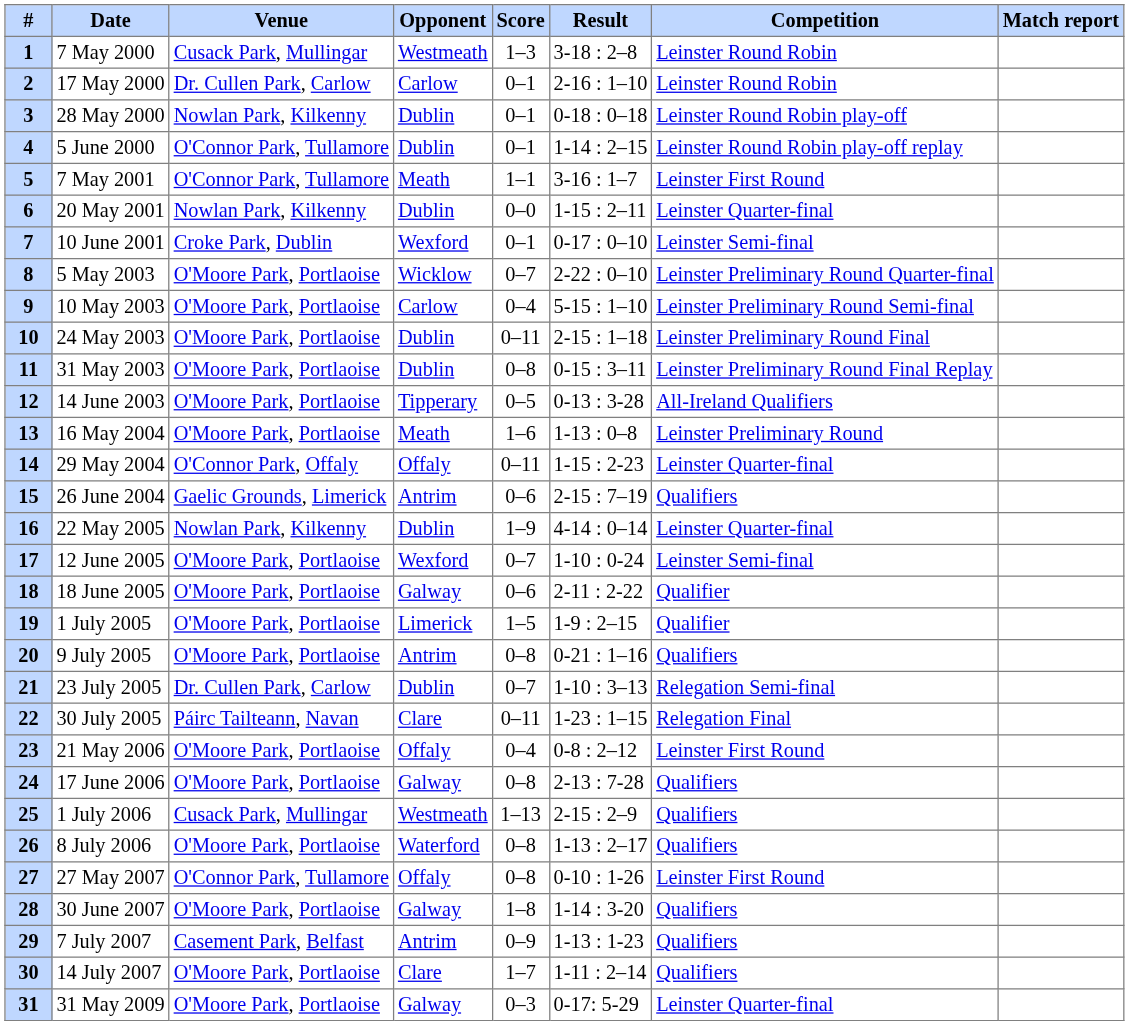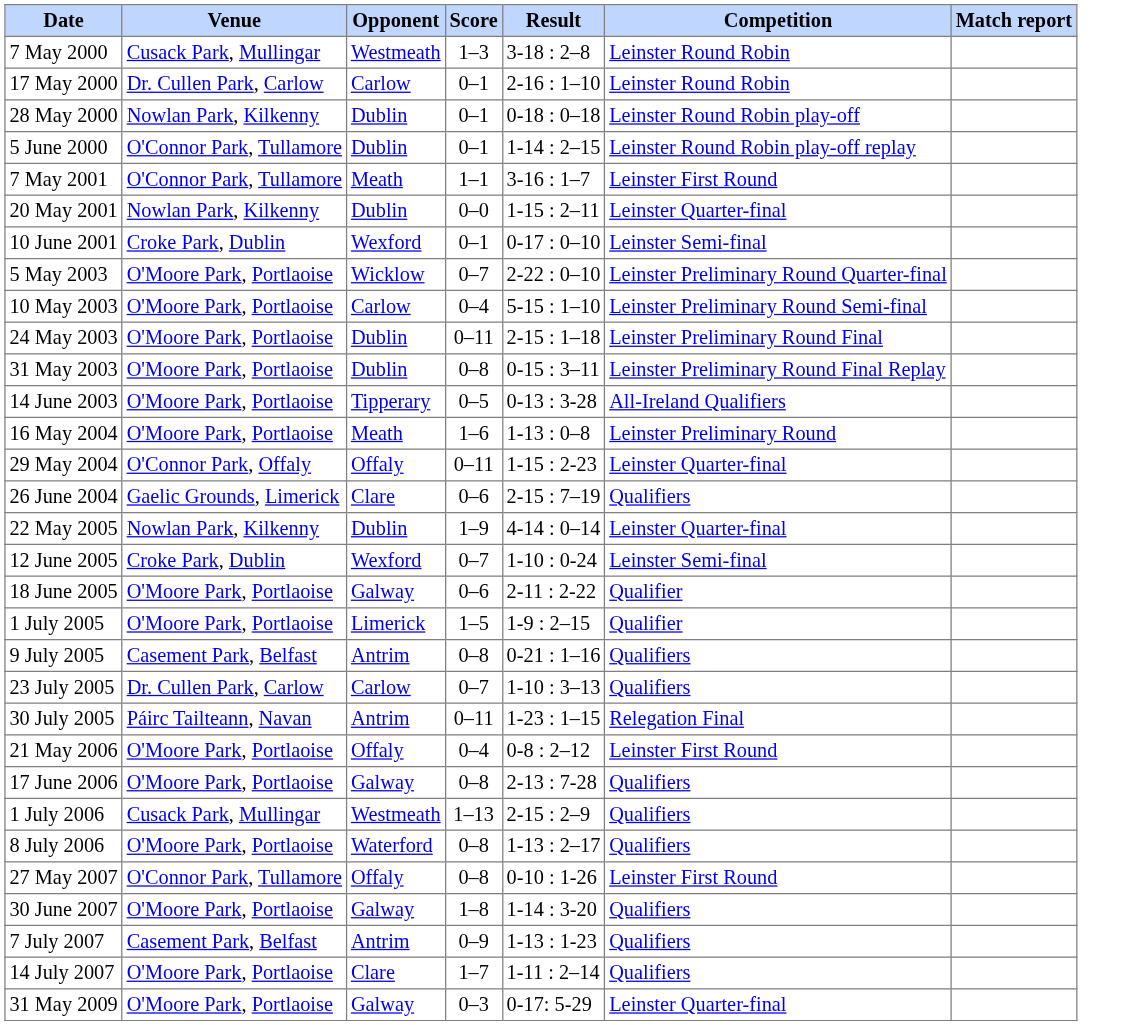- column: # | 1 | 2 | 3 | 4 | 5 | 6 | 7 | 8 | 9 | 10 | 11 | 12 | 13 | 14 | 15 | 16 | 17 | 18 | 19 | 20 | 21 | 22 | 23 | 24 | 25 | 26 | 27 | 28 | 29 | 30 | 31
26 June 2004 | Opponent: Antrim -> Clare
12 June 2005 | Venue: O'Moore Park, Portlaoise -> Croke Park, Dublin
9 July 2005 | Venue: O'Moore Park, Portlaoise -> Casement Park, Belfast
23 July 2005 | Opponent: Dublin -> Carlow
23 July 2005 | Competition: Relegation Semi-final -> Qualifiers
30 July 2005 | Opponent: Clare -> Antrim
